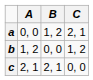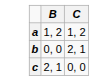- column: A | 0, 0 | 1, 2 | 2, 1
a | C: 2, 1 -> 1, 2
b | C: 1, 2 -> 2, 1
